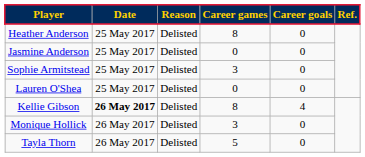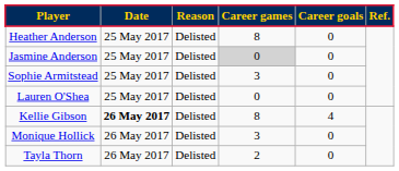Jasmine Anderson | column 4: no background -> lightgrey background
Tayla Thorn | column 4: 5 -> 2
